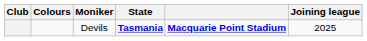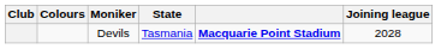Devils | State: bold -> normal
Devils | Joining league: 2025 -> 2028
